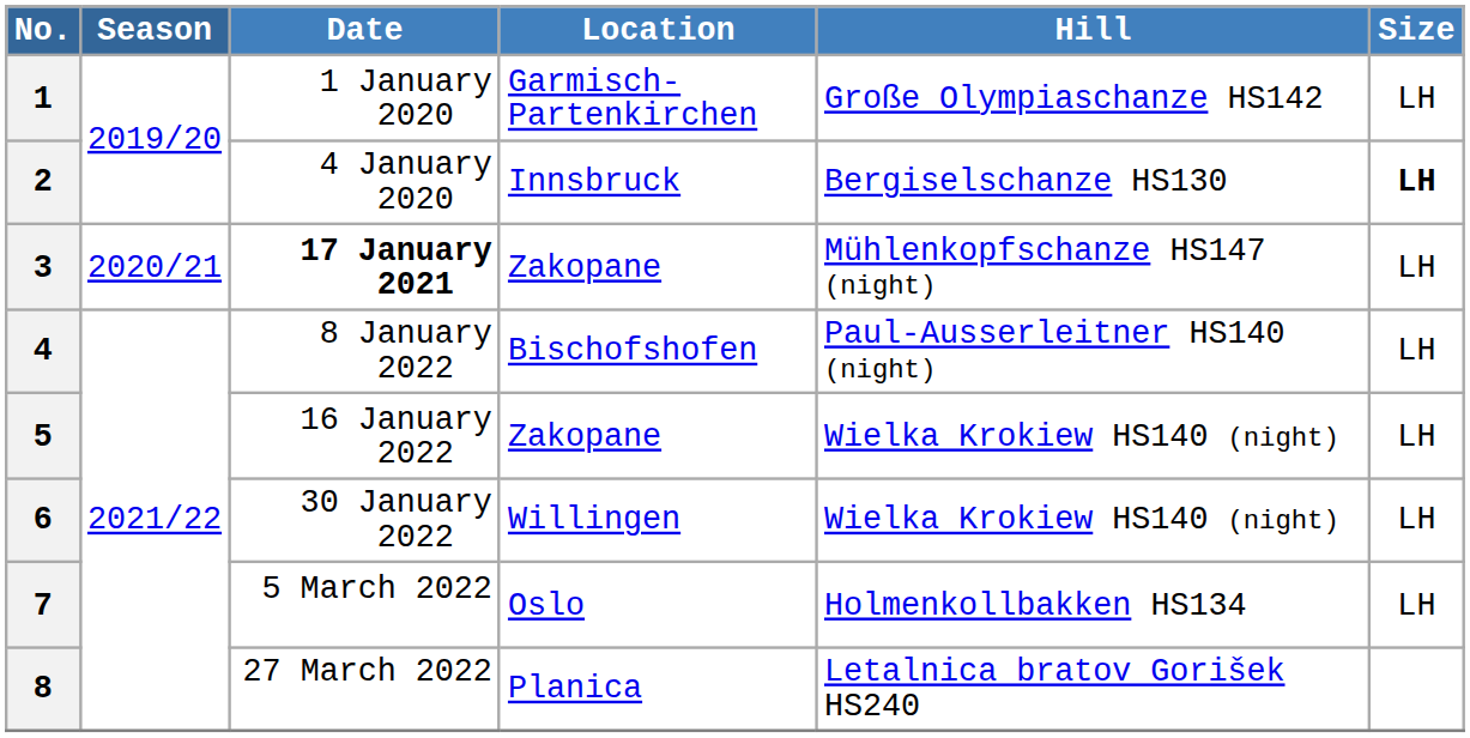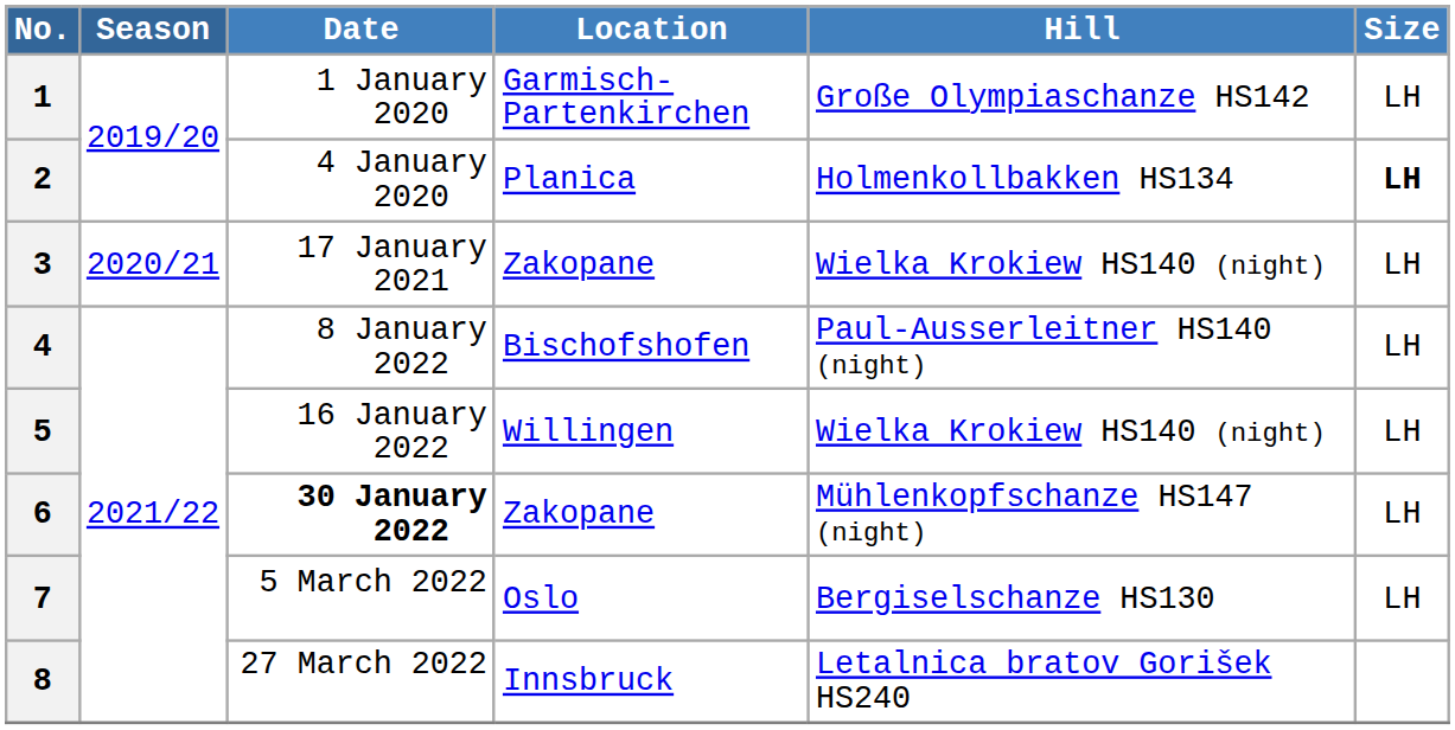2 | Location: Innsbruck -> Planica
2 | Hill: Bergiselschanze HS130 -> Holmenkollbakken HS134
3 | Date: bold -> normal
3 | Hill: Mühlenkopfschanze HS147 (night) -> Wielka Krokiew HS140 (night)
5 | Location: Zakopane -> Willingen
6 | Date: normal -> bold
6 | Location: Willingen -> Zakopane
6 | Hill: Wielka Krokiew HS140 (night) -> Mühlenkopfschanze HS147 (night)
7 | Hill: Holmenkollbakken HS134 -> Bergiselschanze HS130
8 | Location: Planica -> Innsbruck
